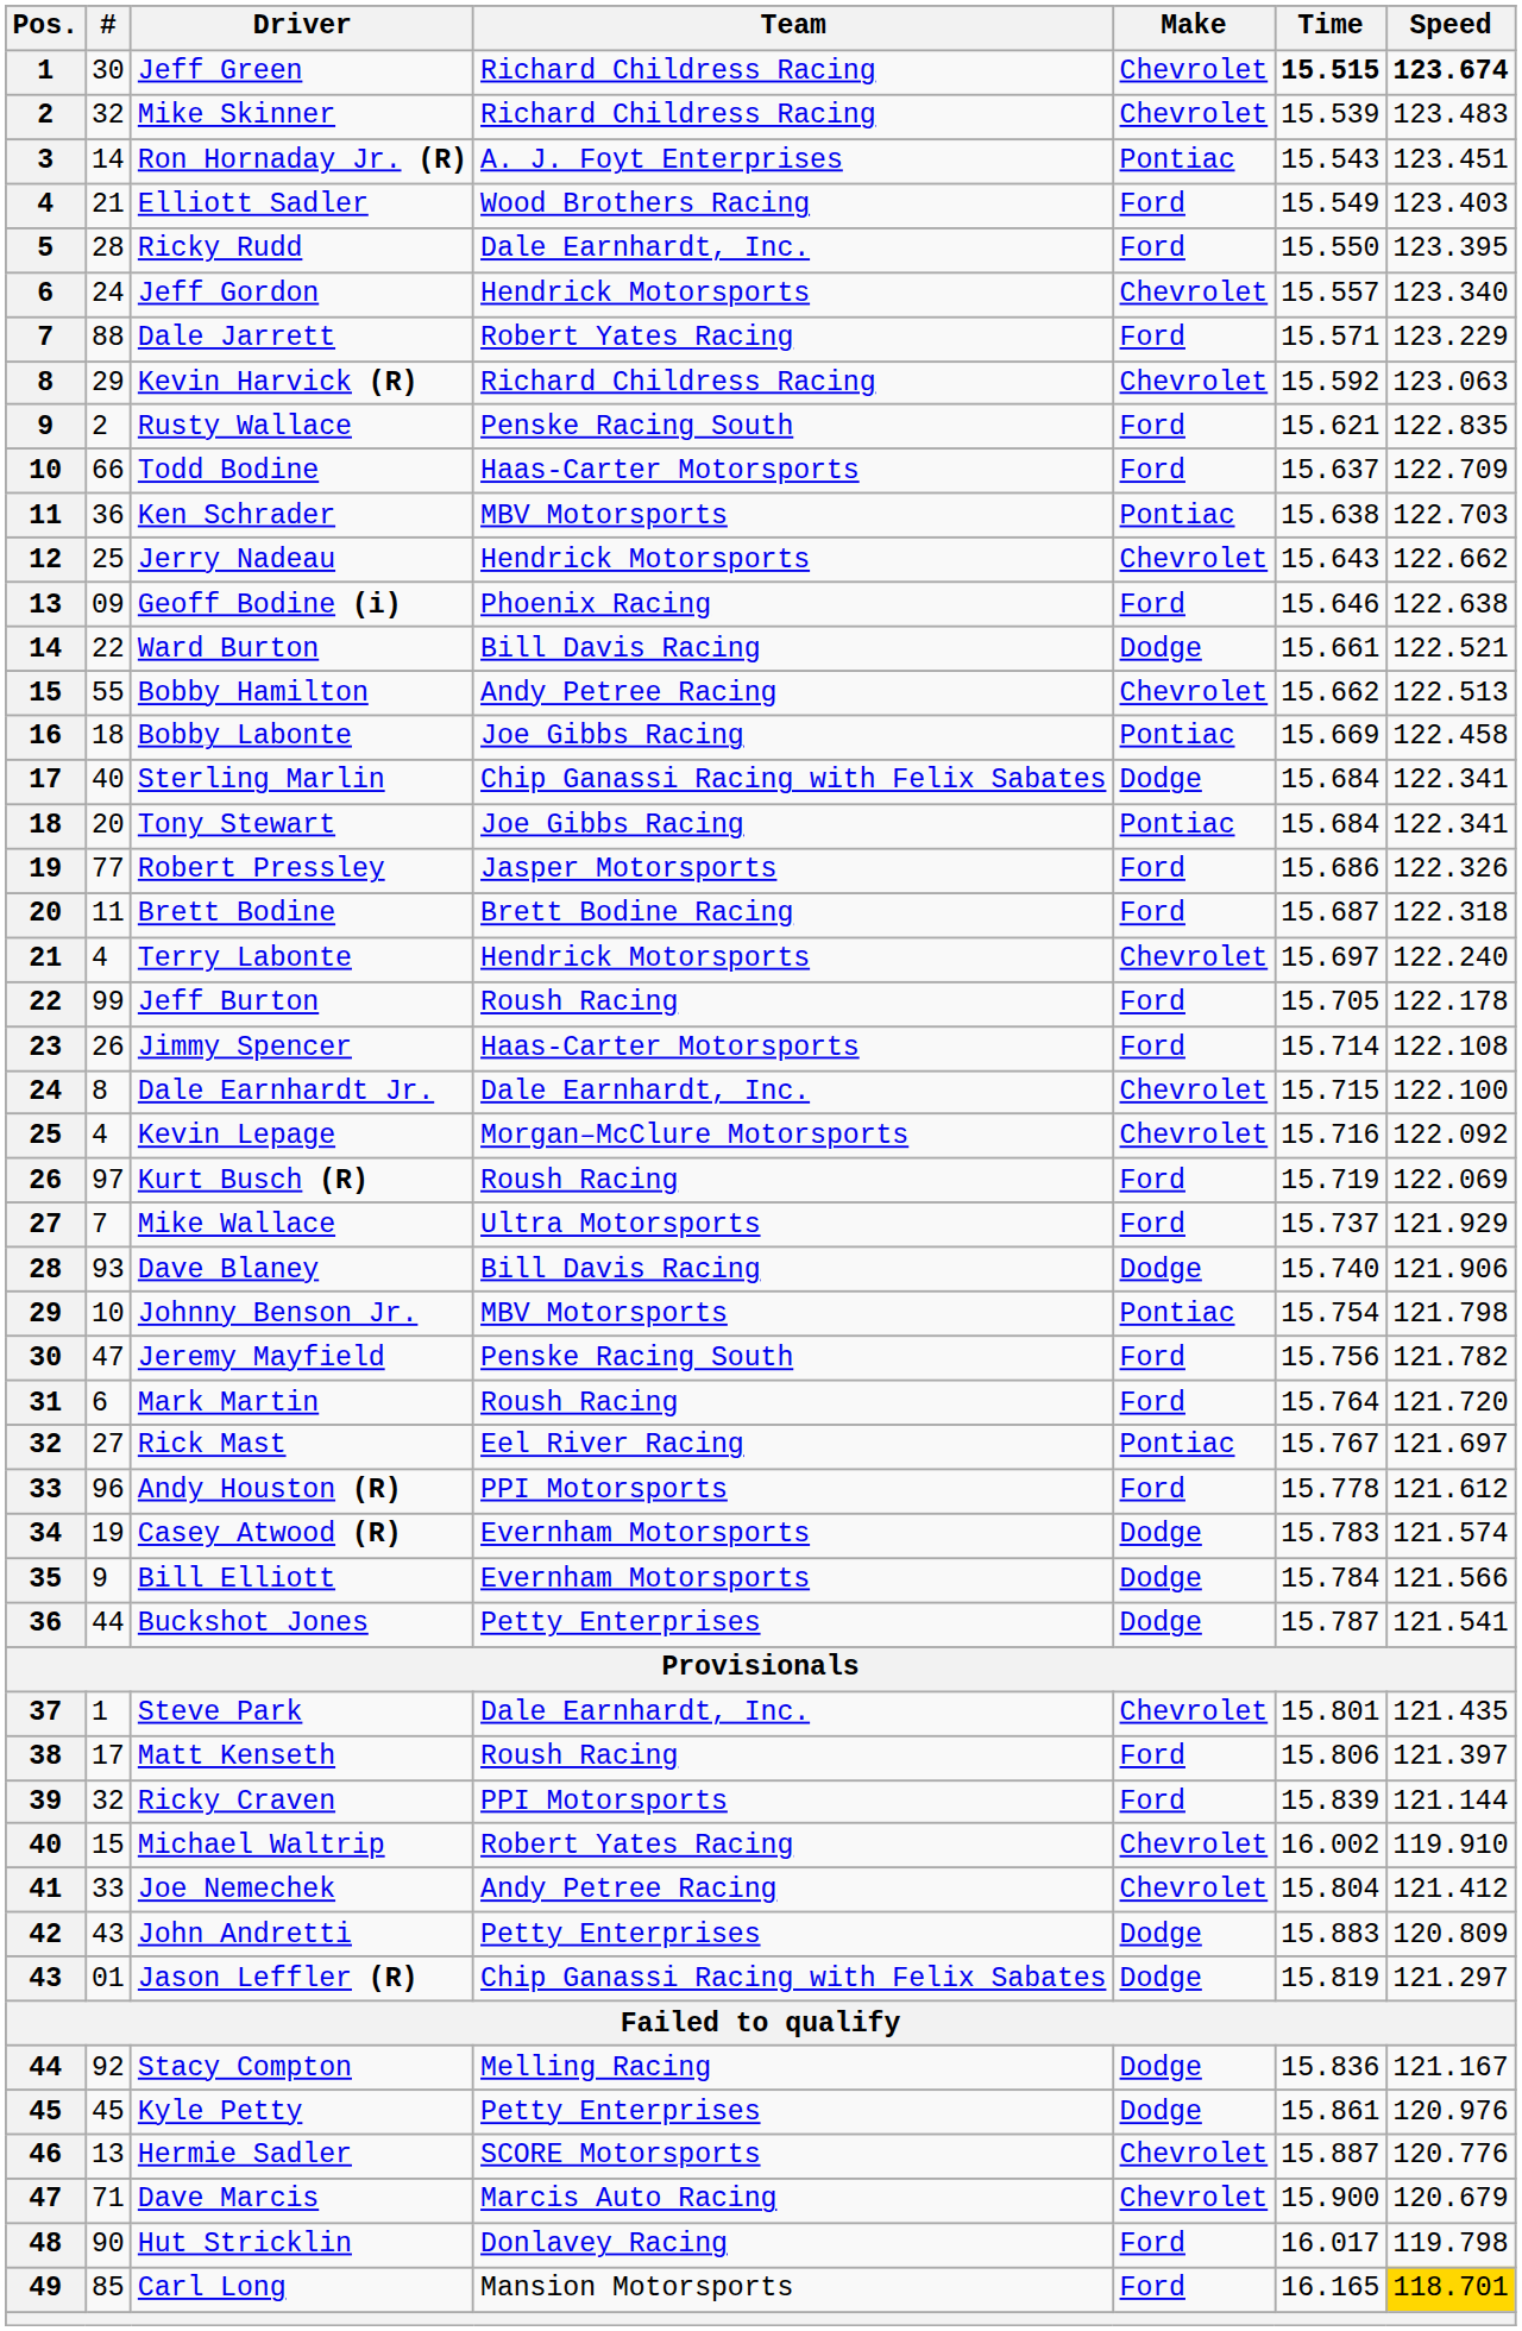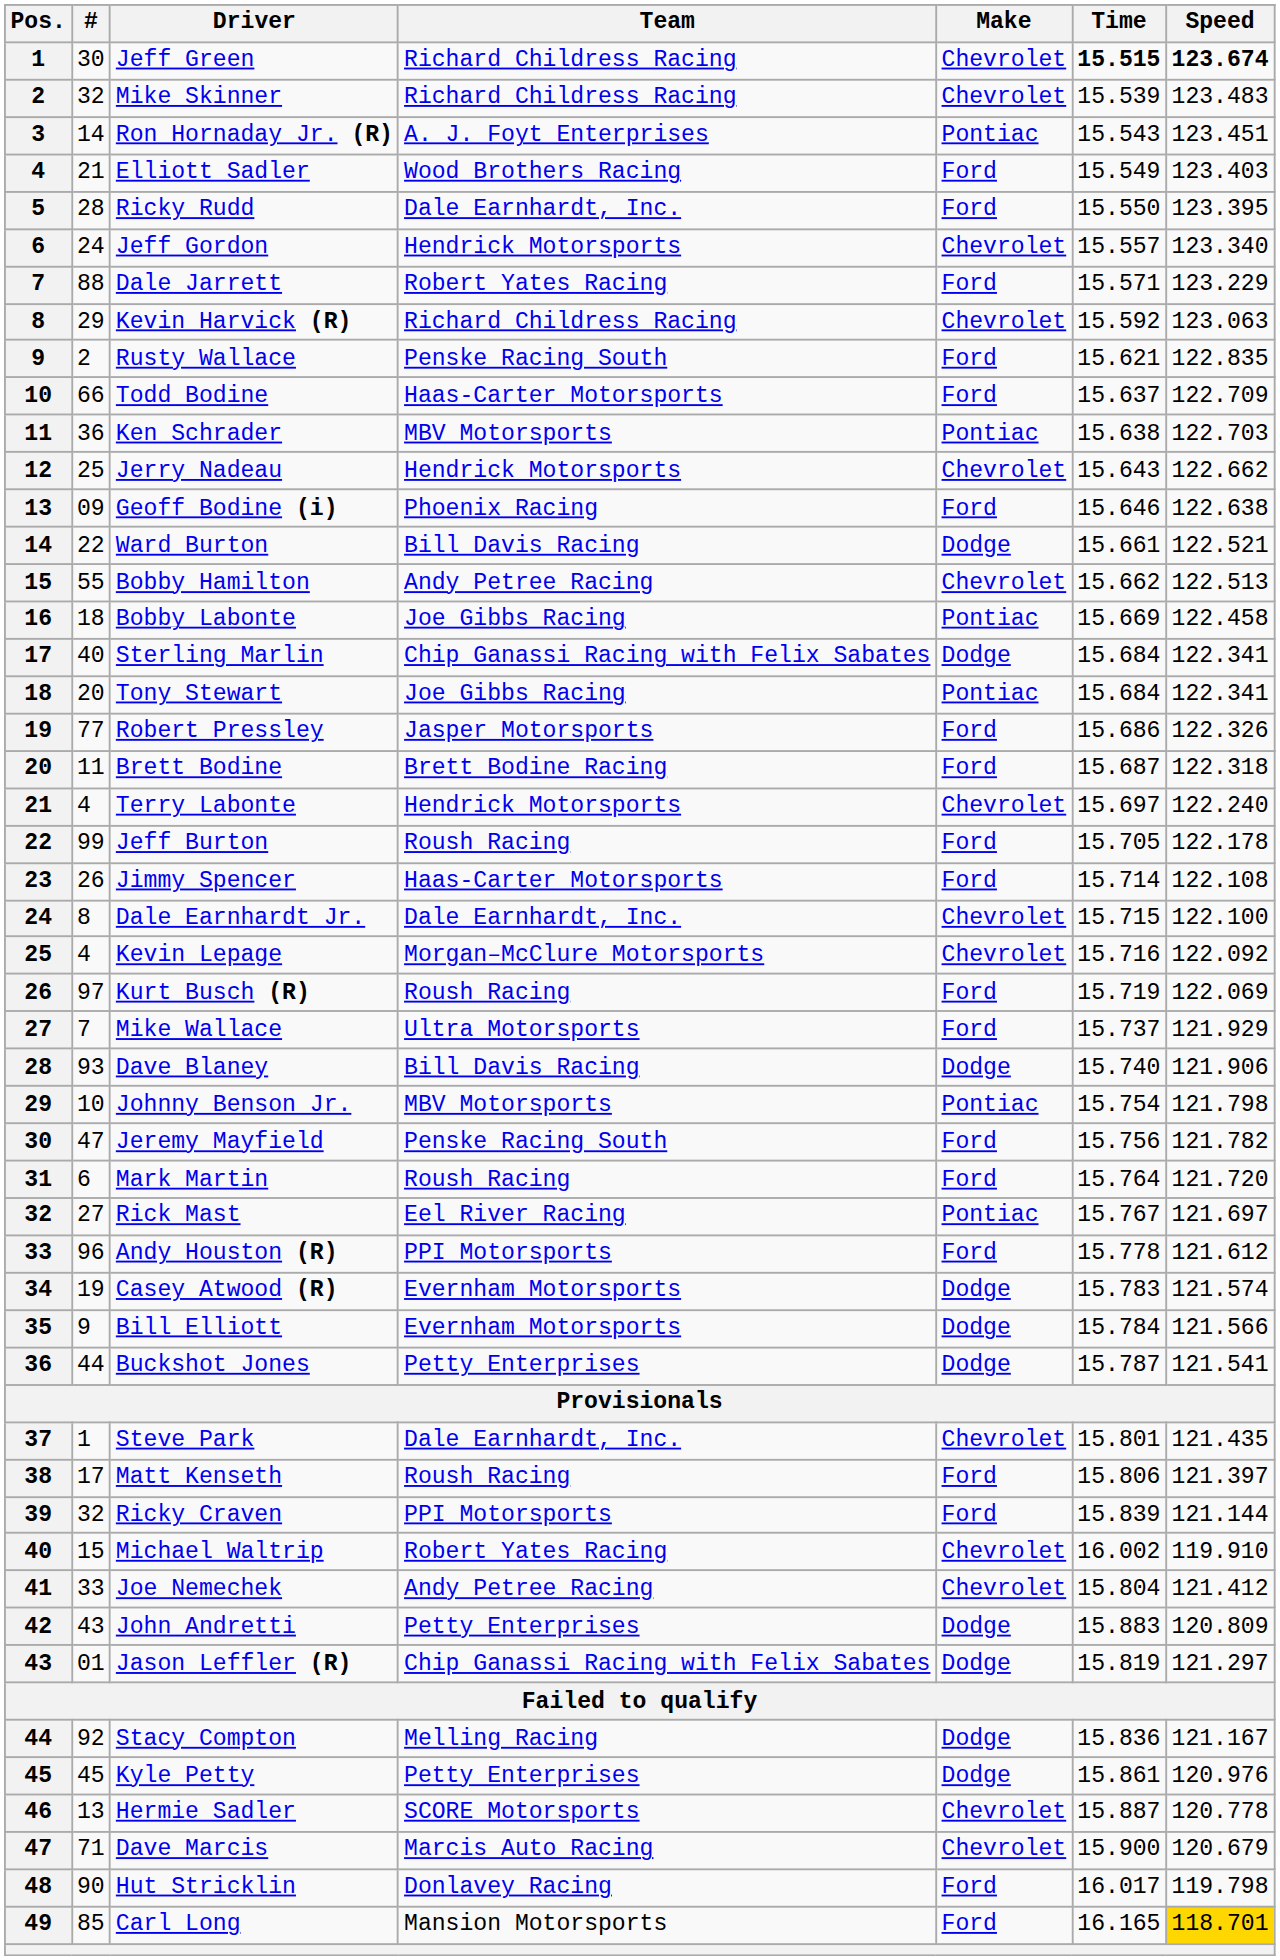Hermie Sadler | Speed: 120.776 -> 120.778
